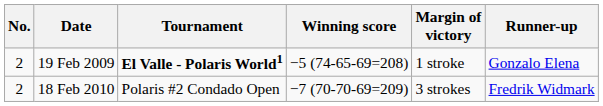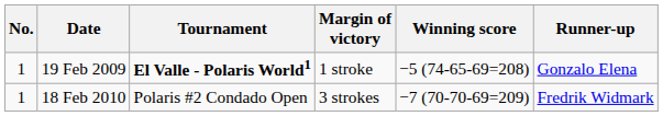columns swapped: Winning score <-> Margin of victory
19 Feb 2009 | No.: 2 -> 1
18 Feb 2010 | No.: 2 -> 1
